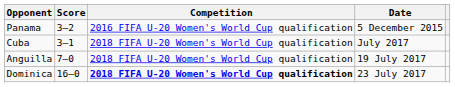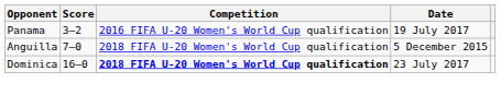Panama | Date: 5 December 2015 -> 19 July 2017
- row: Cuba | 3–1 | 2018 FIFA U-20 Women's World Cup qualification | July 2017
Anguilla | Date: 19 July 2017 -> 5 December 2015
